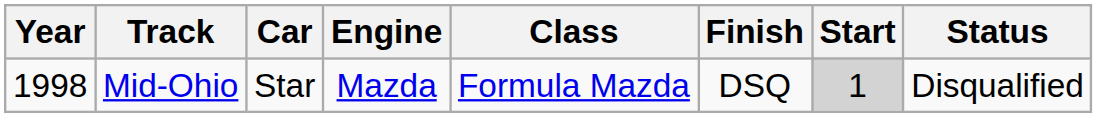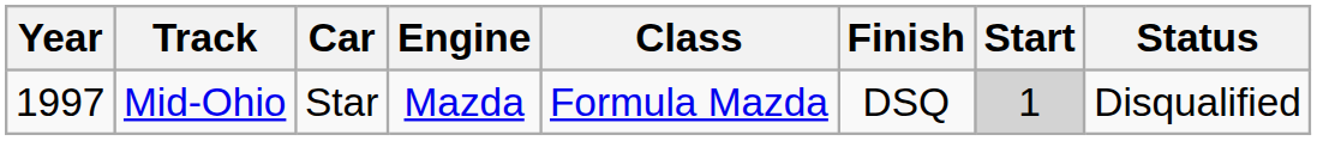Mid-Ohio | Year: 1998 -> 1997
